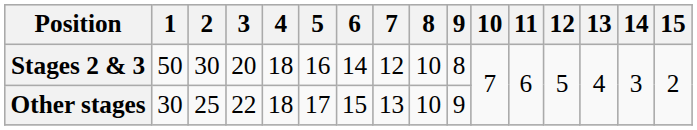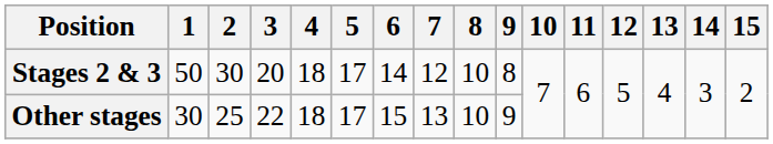Stages 2 & 3 | 5: 16 -> 17
